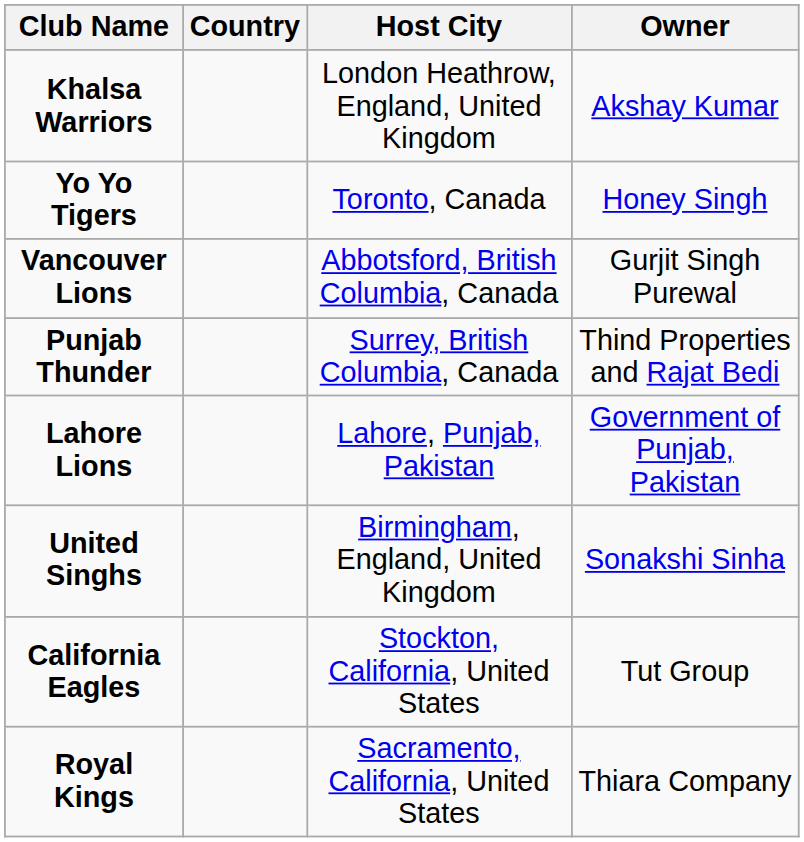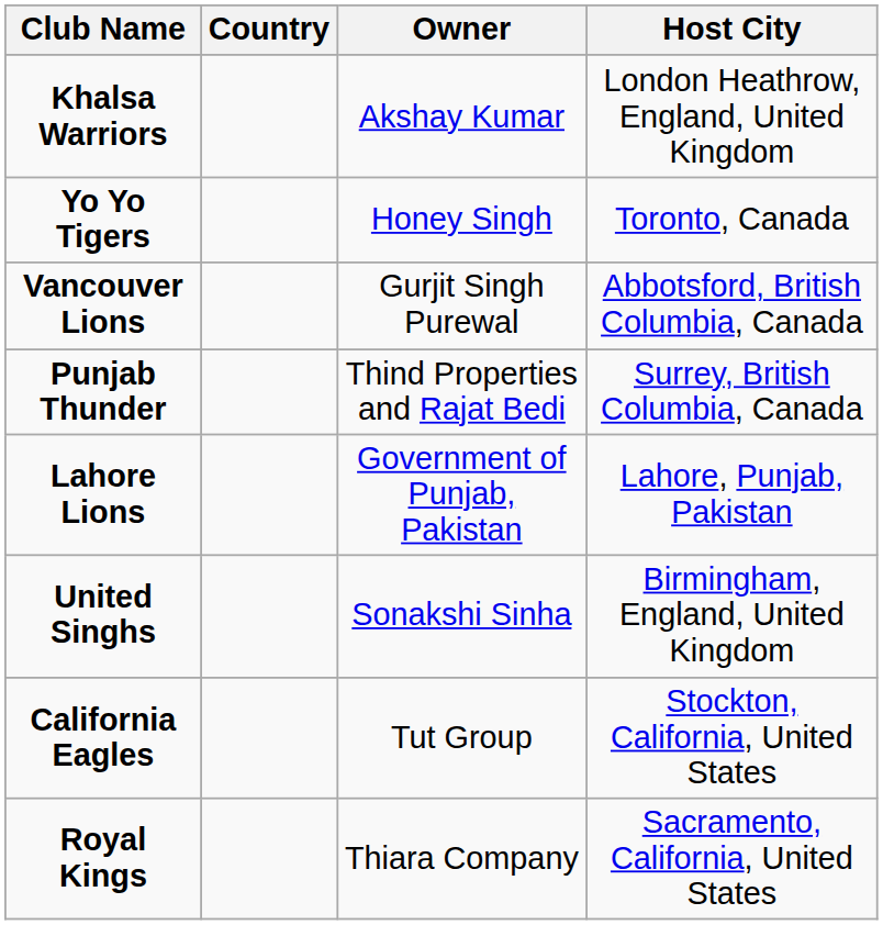columns swapped: Host City <-> Owner
